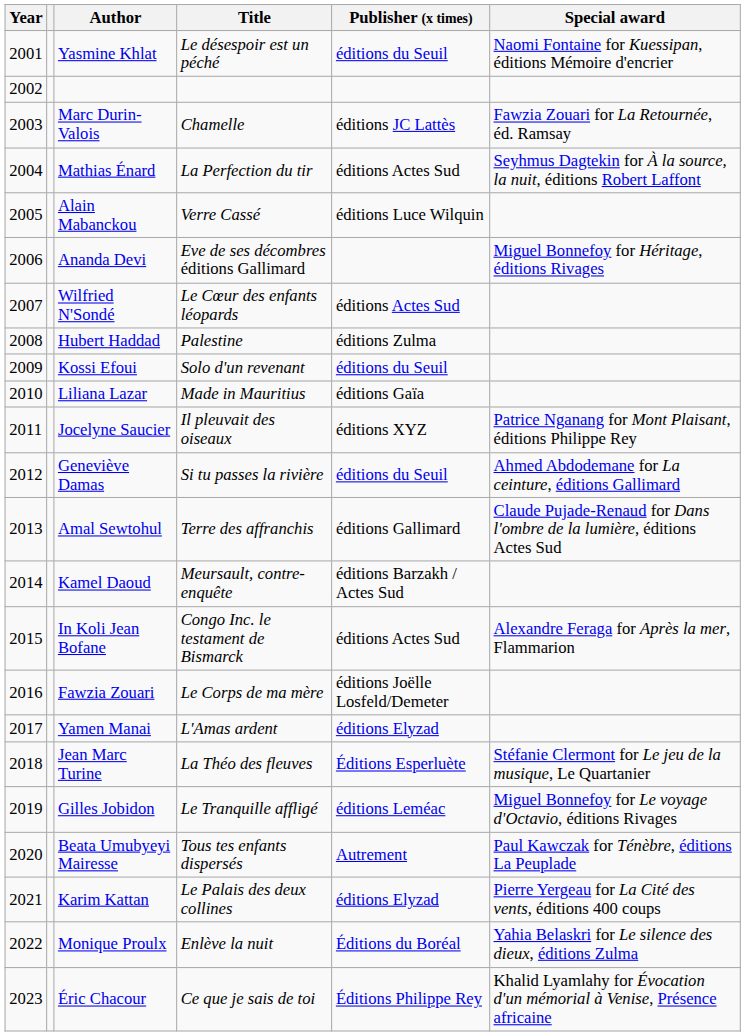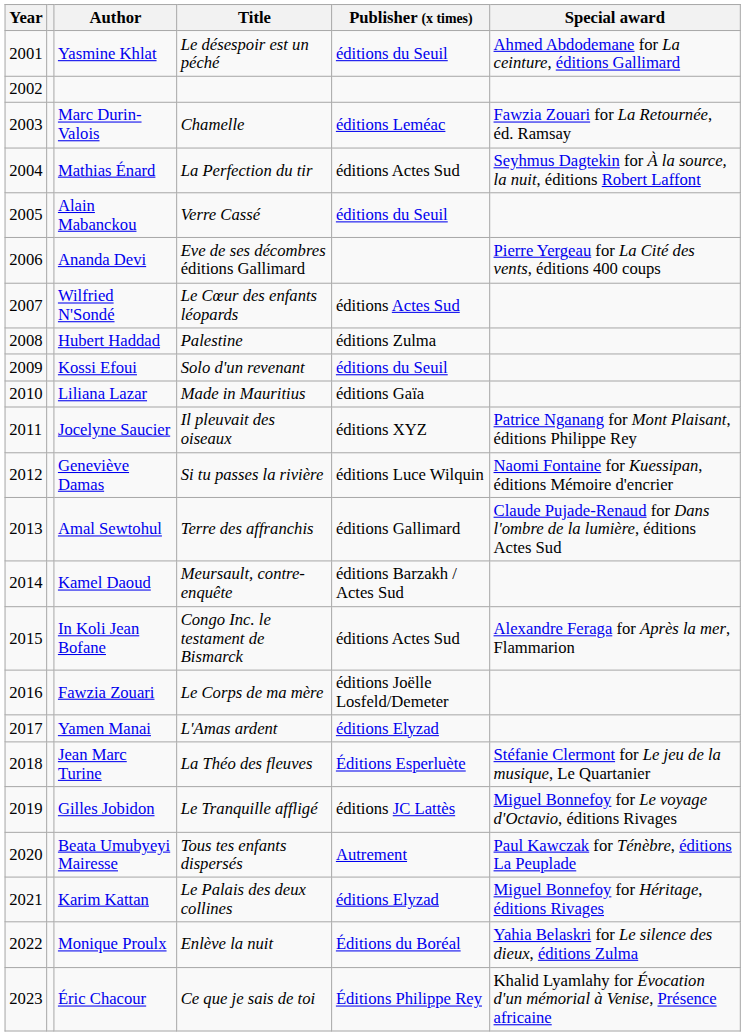Yasmine Khlat | Special award: Naomi Fontaine for Kuessipan, éditions Mémoire d'encrier -> Ahmed Abdodemane for La ceinture, éditions Gallimard
Marc Durin-Valois | Publisher (x times): éditions JC Lattès -> éditions Leméac
Alain Mabanckou | Publisher (x times): éditions Luce Wilquin -> éditions du Seuil
Ananda Devi | Special award: Miguel Bonnefoy for Héritage, éditions Rivages -> Pierre Yergeau for La Cité des vents, éditions 400 coups
Geneviève Damas | Publisher (x times): éditions du Seuil -> éditions Luce Wilquin
Geneviève Damas | Special award: Ahmed Abdodemane for La ceinture, éditions Gallimard -> Naomi Fontaine for Kuessipan, éditions Mémoire d'encrier
Gilles Jobidon | Publisher (x times): éditions Leméac -> éditions JC Lattès
Karim Kattan | Special award: Pierre Yergeau for La Cité des vents, éditions 400 coups -> Miguel Bonnefoy for Héritage, éditions Rivages
